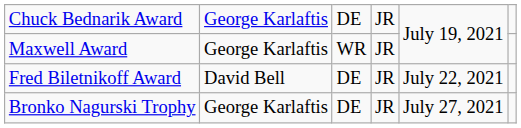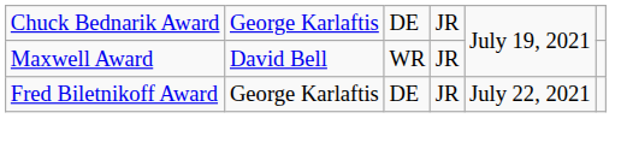Maxwell Award | column 2: George Karlaftis -> David Bell
Fred Biletnikoff Award | column 2: David Bell -> George Karlaftis
- row: Bronko Nagurski Trophy | George Karlaftis | DE | JR | July 27, 2021
